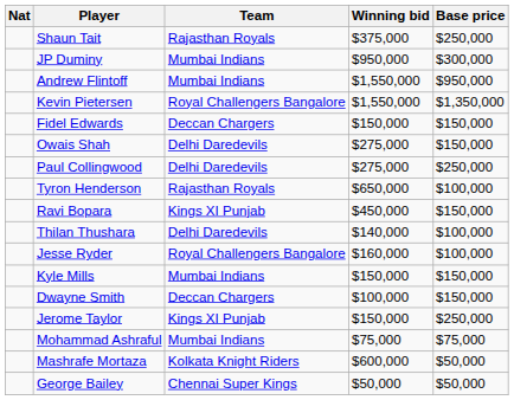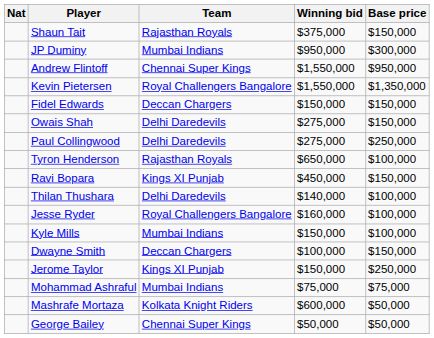Shaun Tait | Base price: $250,000 -> $150,000
Andrew Flintoff | Team: Mumbai Indians -> Chennai Super Kings
Kyle Mills | Base price: $150,000 -> $100,000
